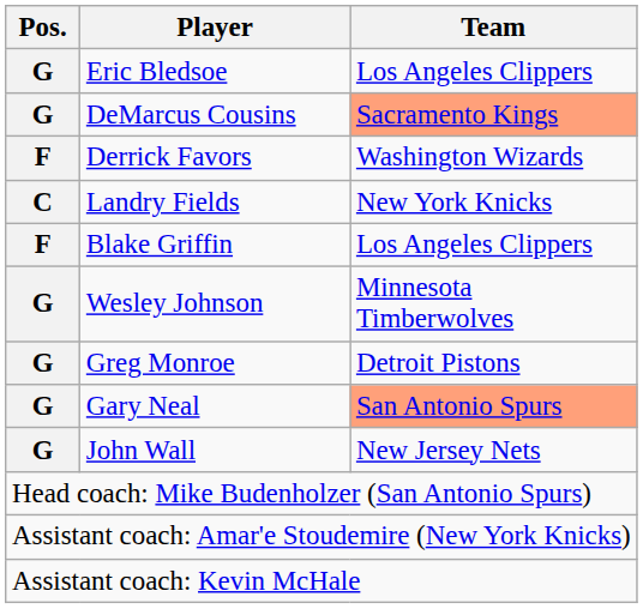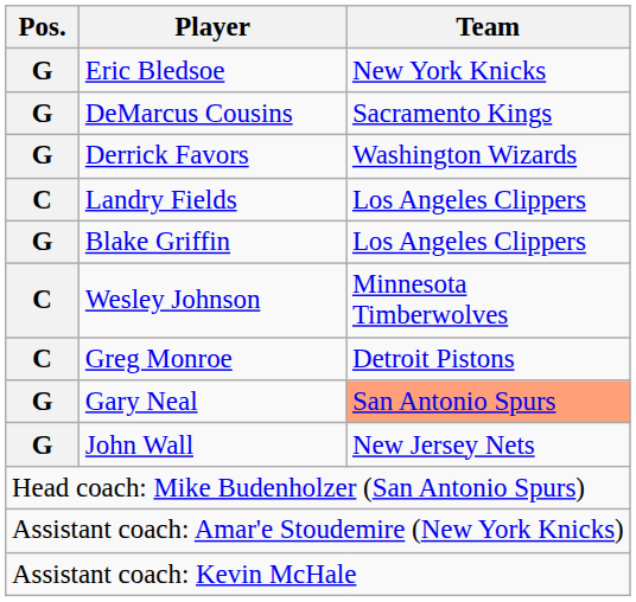Eric Bledsoe | Team: Los Angeles Clippers -> New York Knicks
DeMarcus Cousins | Team: lightsalmon background -> no background
Derrick Favors | Pos.: F -> G
Landry Fields | Team: New York Knicks -> Los Angeles Clippers
Blake Griffin | Pos.: F -> G
Wesley Johnson | Pos.: G -> C
Greg Monroe | Pos.: G -> C
